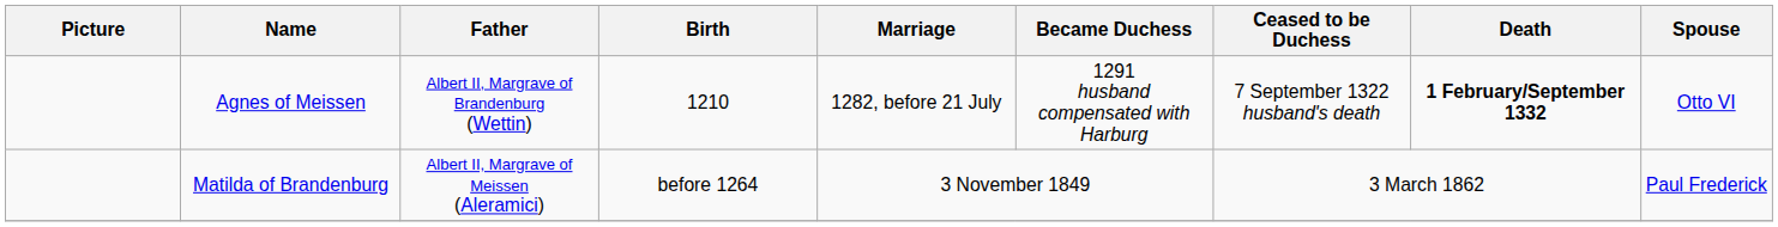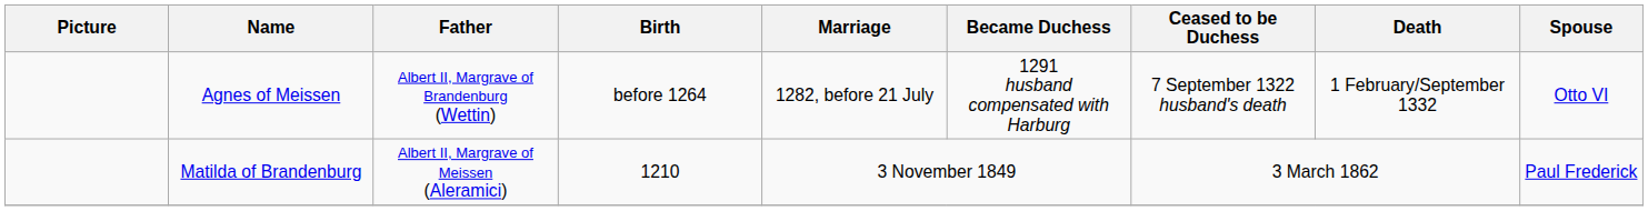Agnes of Meissen | Birth: 1210 -> before 1264
Agnes of Meissen | Death: bold -> normal
Matilda of Brandenburg | Birth: before 1264 -> 1210
